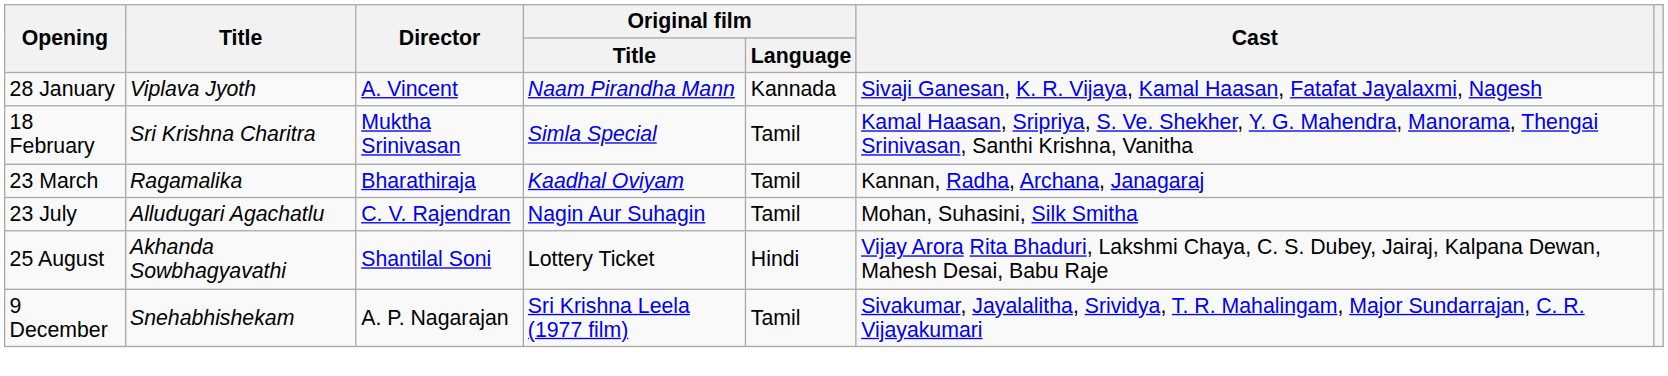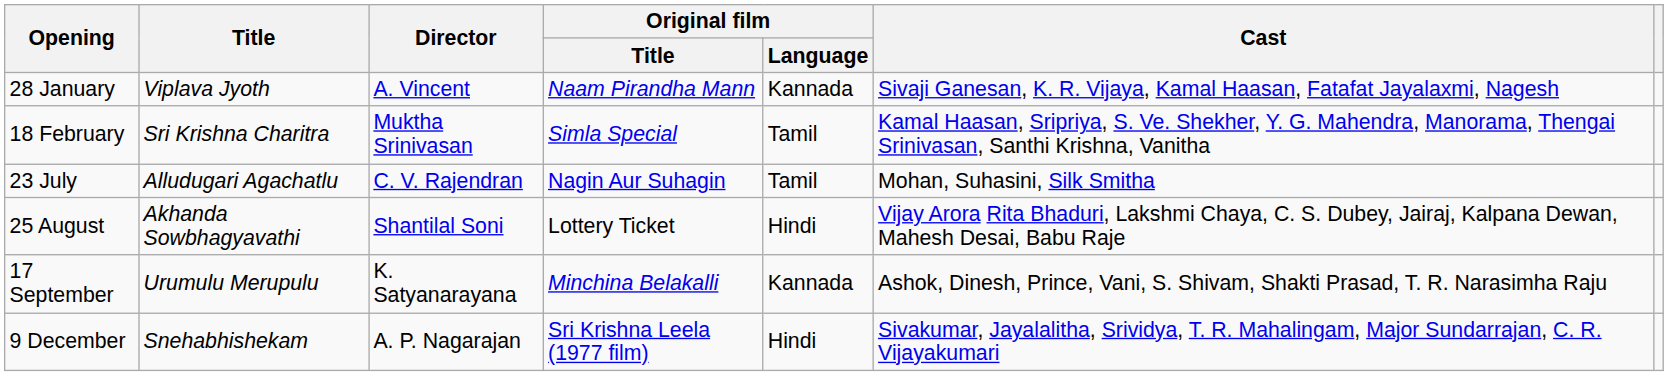- row: 23 March | Ragamalika | Bharathiraja | Kaadhal Oviyam | Tamil | Kannan, Radha, Archana, Janagaraj
+ row: 17 September | Urumulu Merupulu | K. Satyanarayana | Minchina Belakalli | Kannada | Ashok, Dinesh, Prince, Vani, S. Shivam, Shakti Prasad, T. R. Narasimha Raju
9 December | Original film / Language: Tamil -> Hindi
